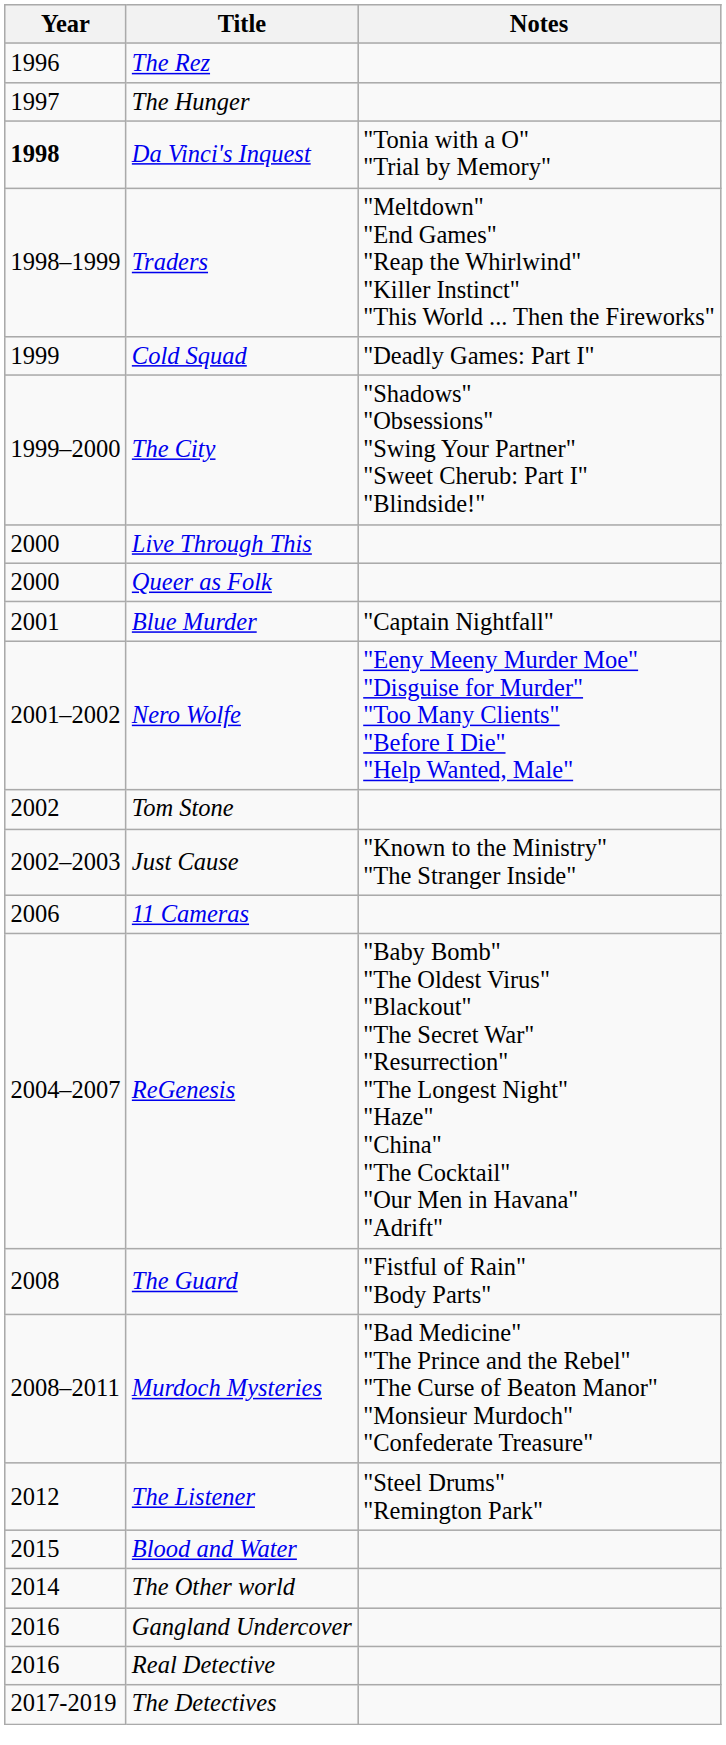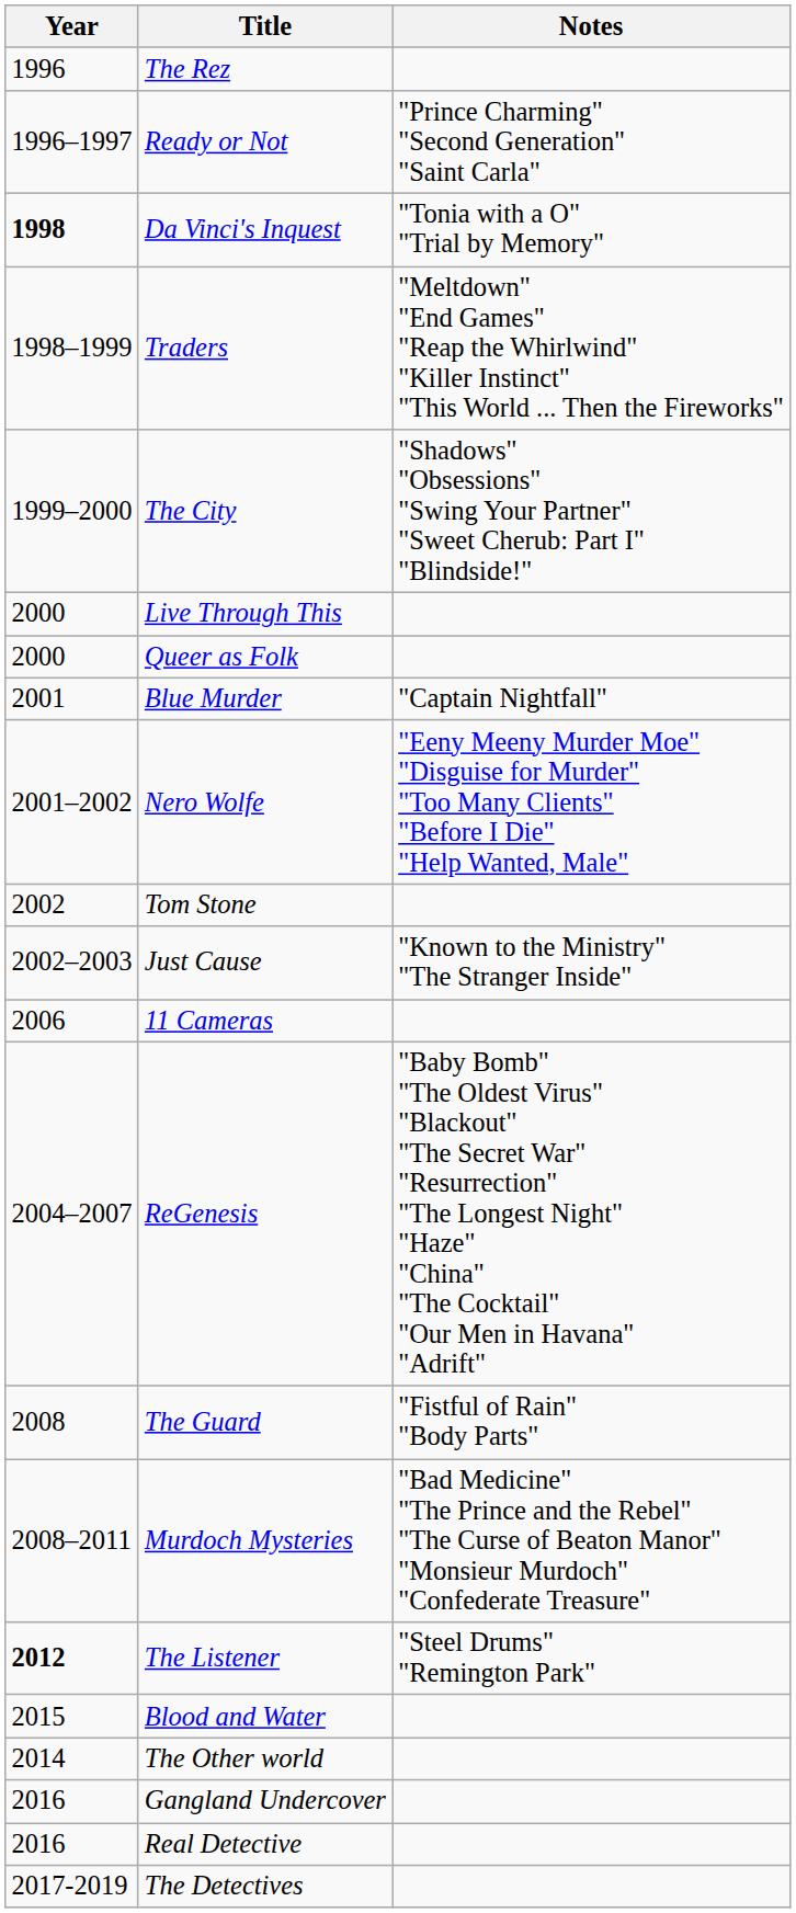+ row: 1996–1997 | Ready or Not | "Prince Charming" "Second Generation" "Saint Carla"
- row: 1997 | The Hunger
- row: 1999 | Cold Squad | "Deadly Games: Part I"
The Listener | Year: normal -> bold
